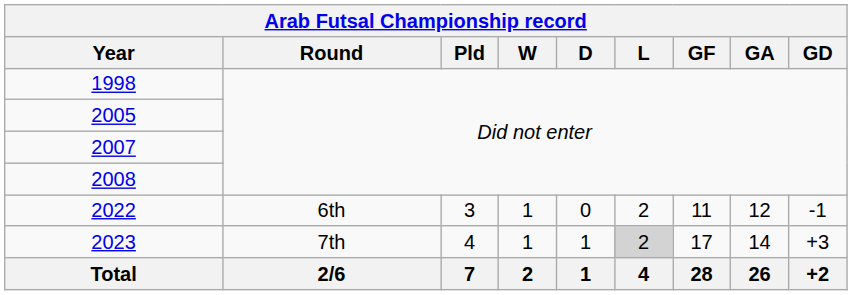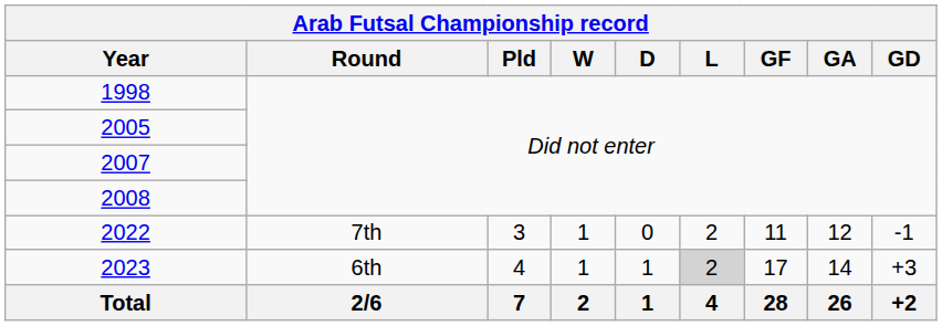2022 | Arab Futsal Championship record / Round: 6th -> 7th
2023 | Arab Futsal Championship record / Round: 7th -> 6th
